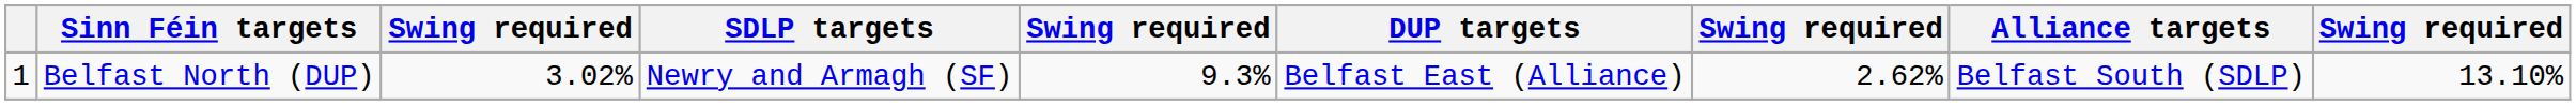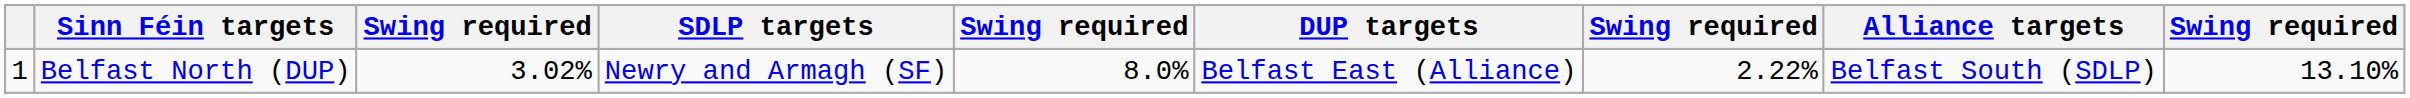Belfast North (DUP) | column 5: 9.3% -> 8.0%
Belfast North (DUP) | column 7: 2.62% -> 2.22%
